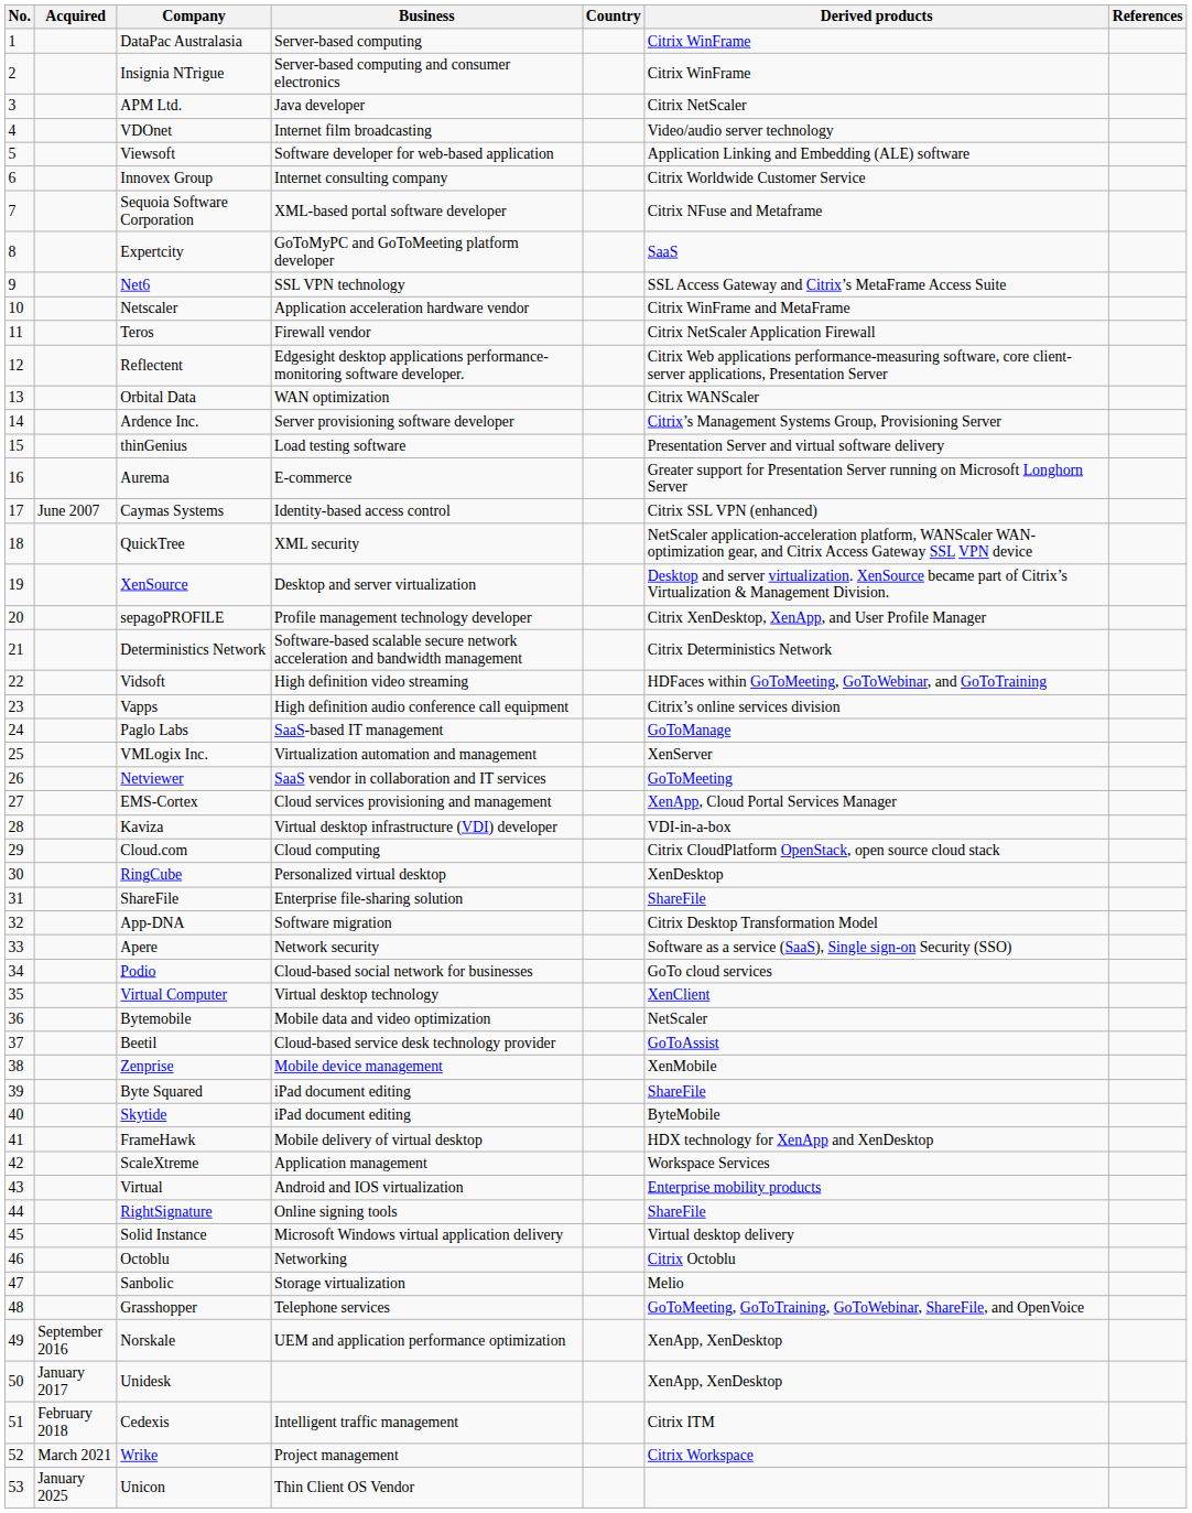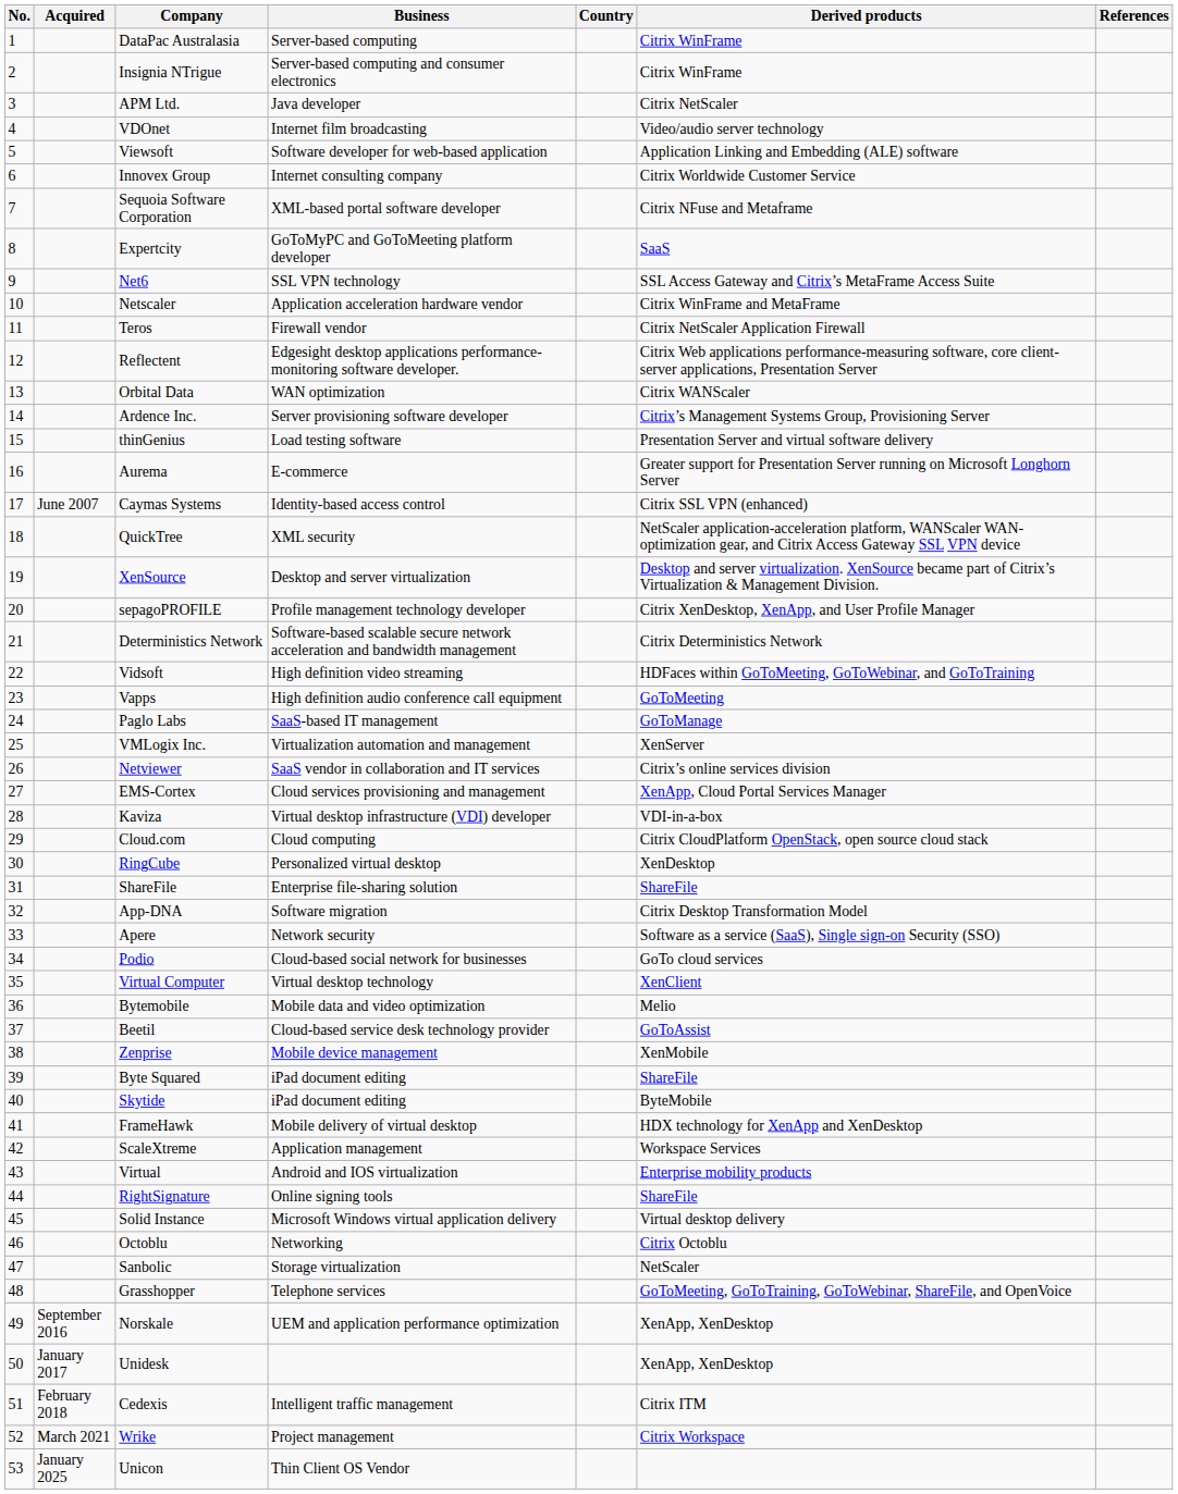Vapps | Derived products: Citrix’s online services division -> GoToMeeting
Netviewer | Derived products: GoToMeeting -> Citrix’s online services division
Bytemobile | Derived products: NetScaler -> Melio
Sanbolic | Derived products: Melio -> NetScaler
